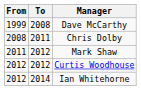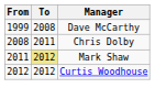Mark Shaw | To: no background -> khaki background
- row: 2012 | 2014 | Ian Whitehorne
